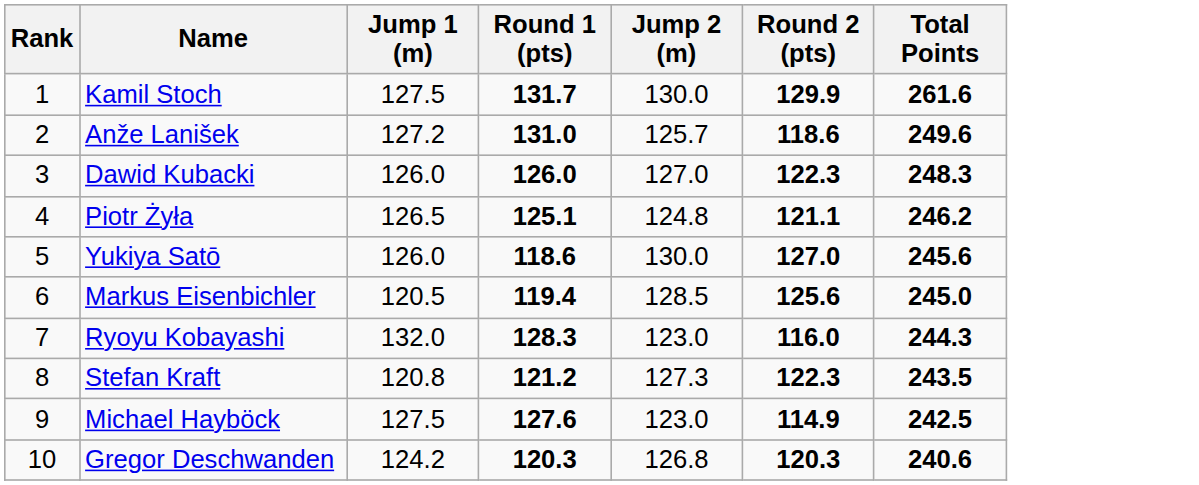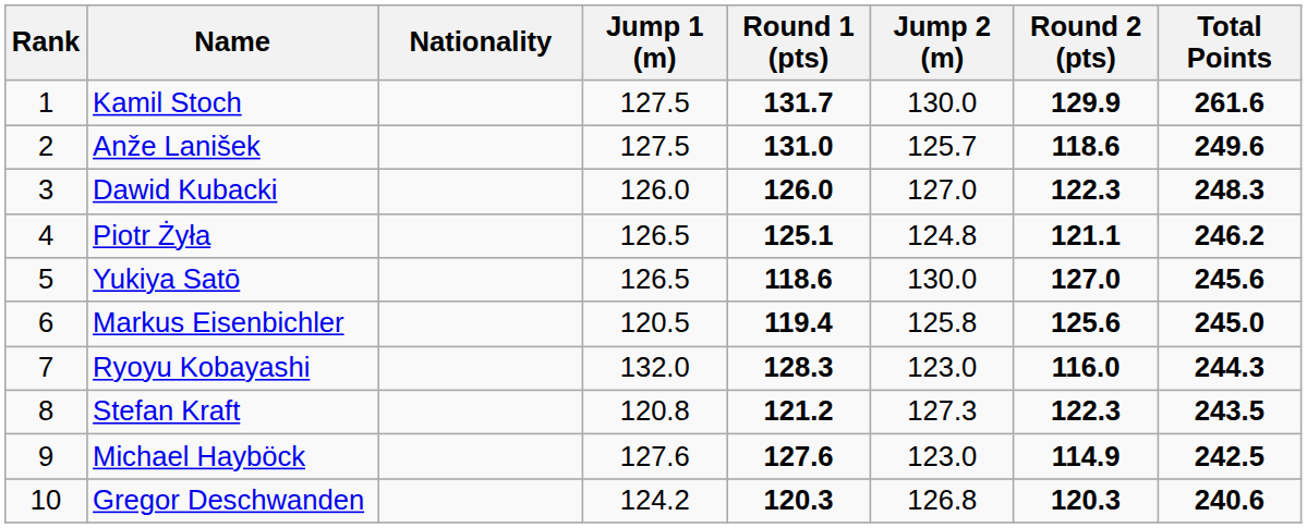+ column: Nationality
Anže Lanišek | Jump 1 (m): 127.2 -> 127.5
Yukiya Satō | Jump 1 (m): 126.0 -> 126.5
Markus Eisenbichler | Jump 2 (m): 128.5 -> 125.8
Michael Hayböck | Jump 1 (m): 127.5 -> 127.6
